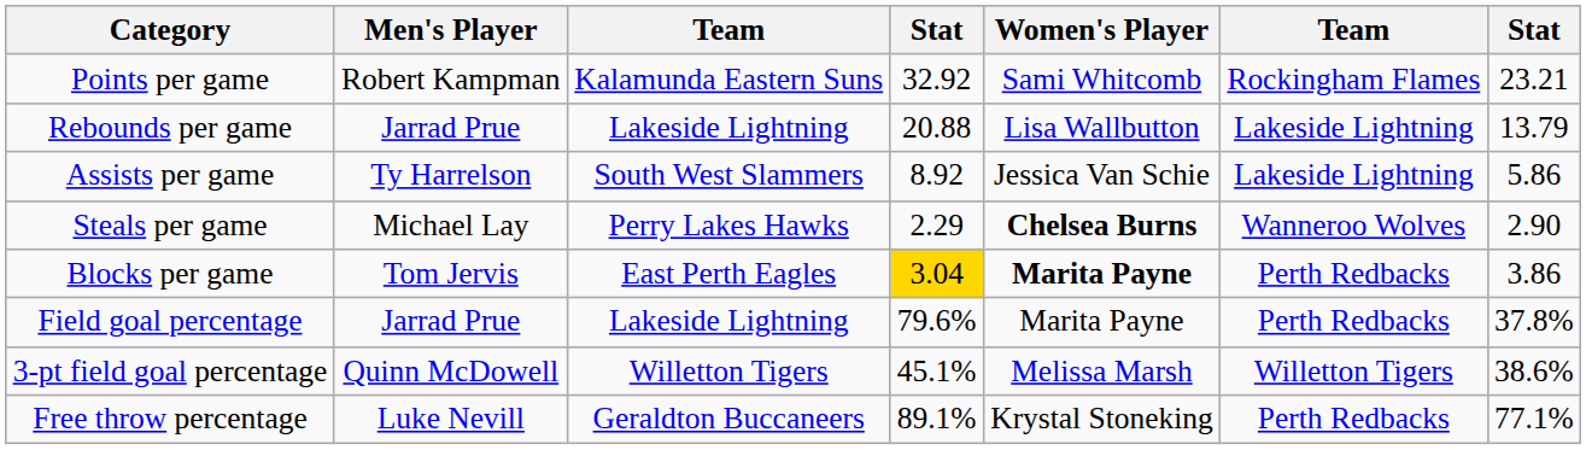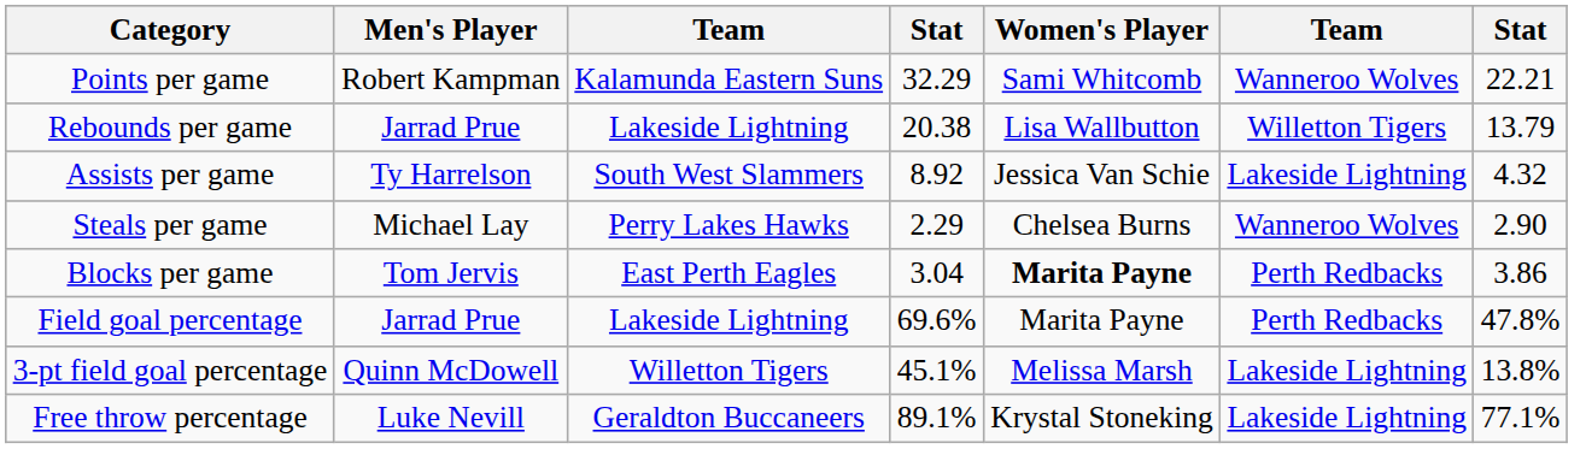Points per game | column 4: 32.92 -> 32.29
Points per game | column 6: Rockingham Flames -> Wanneroo Wolves
Points per game | column 7: 23.21 -> 22.21
Rebounds per game | column 4: 20.88 -> 20.38
Rebounds per game | column 6: Lakeside Lightning -> Willetton Tigers
Assists per game | column 7: 5.86 -> 4.32
Steals per game | Women's Player: bold -> normal
Blocks per game | column 4: gold background -> no background
Field goal percentage | column 4: 79.6% -> 69.6%
Field goal percentage | column 7: 37.8% -> 47.8%
3-pt field goal percentage | column 6: Willetton Tigers -> Lakeside Lightning
3-pt field goal percentage | column 7: 38.6% -> 13.8%
Free throw percentage | column 6: Perth Redbacks -> Lakeside Lightning
